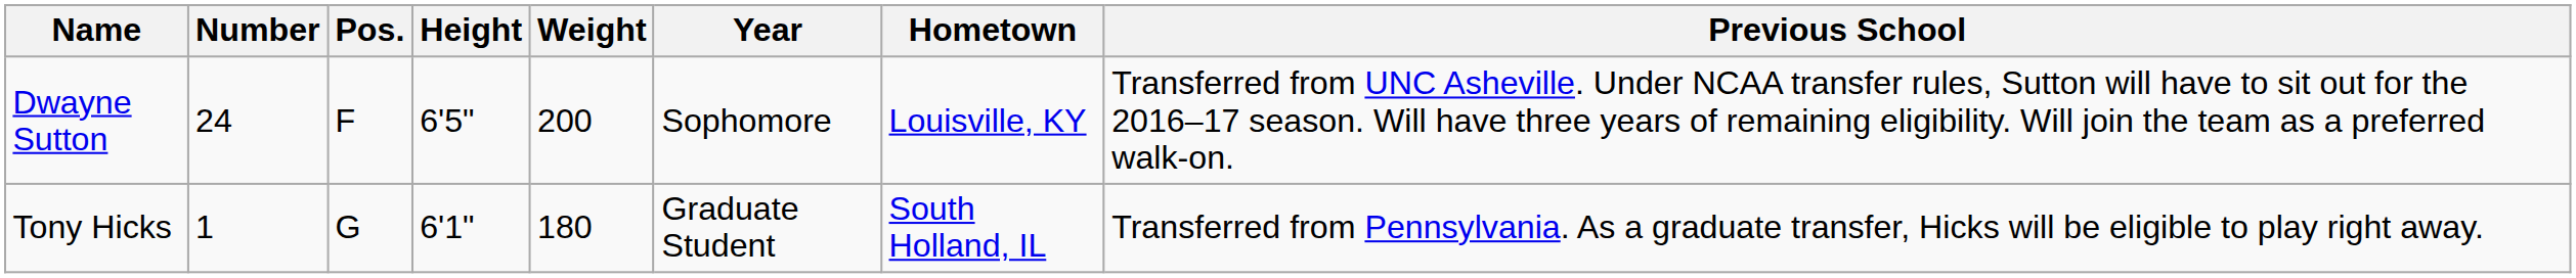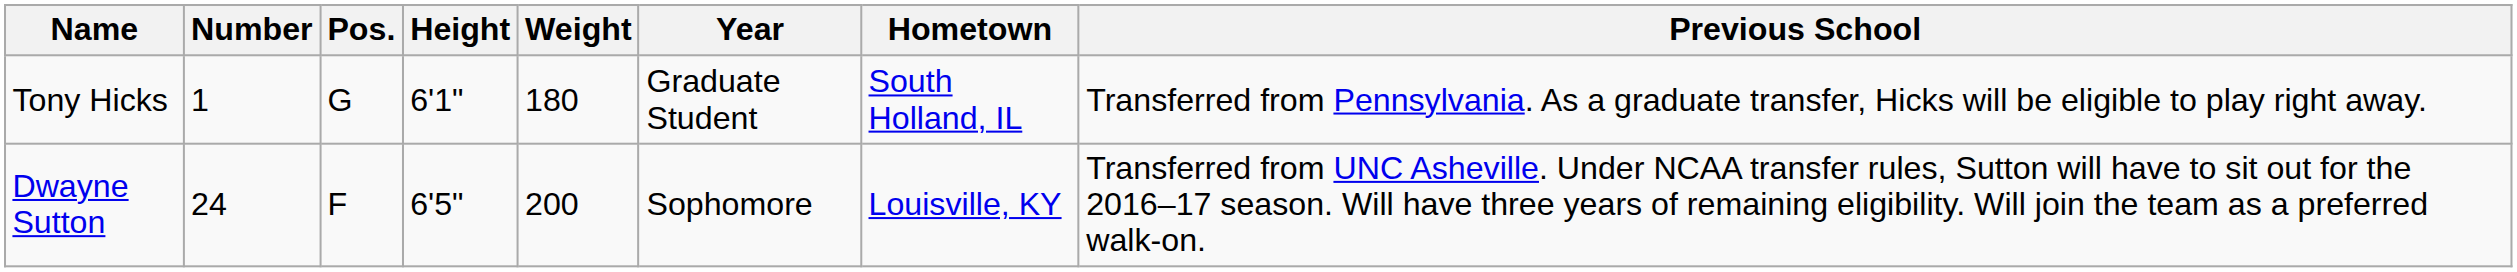rows swapped: Tony Hicks <-> Dwayne Sutton
